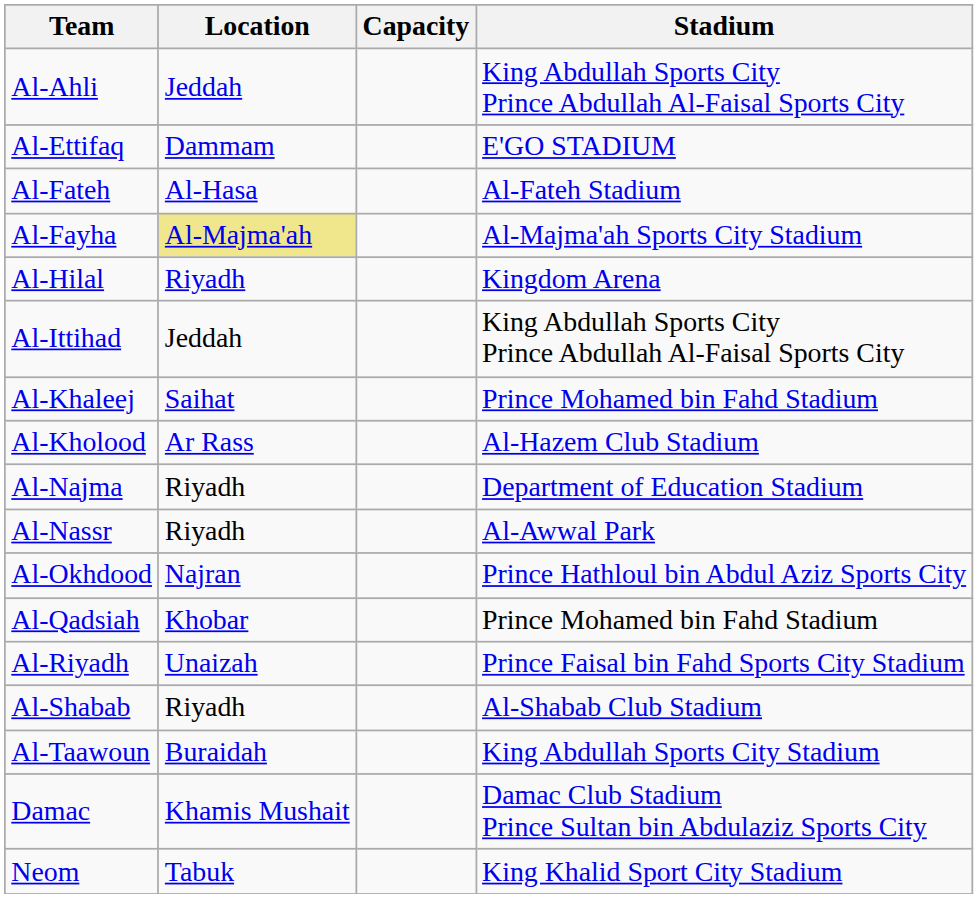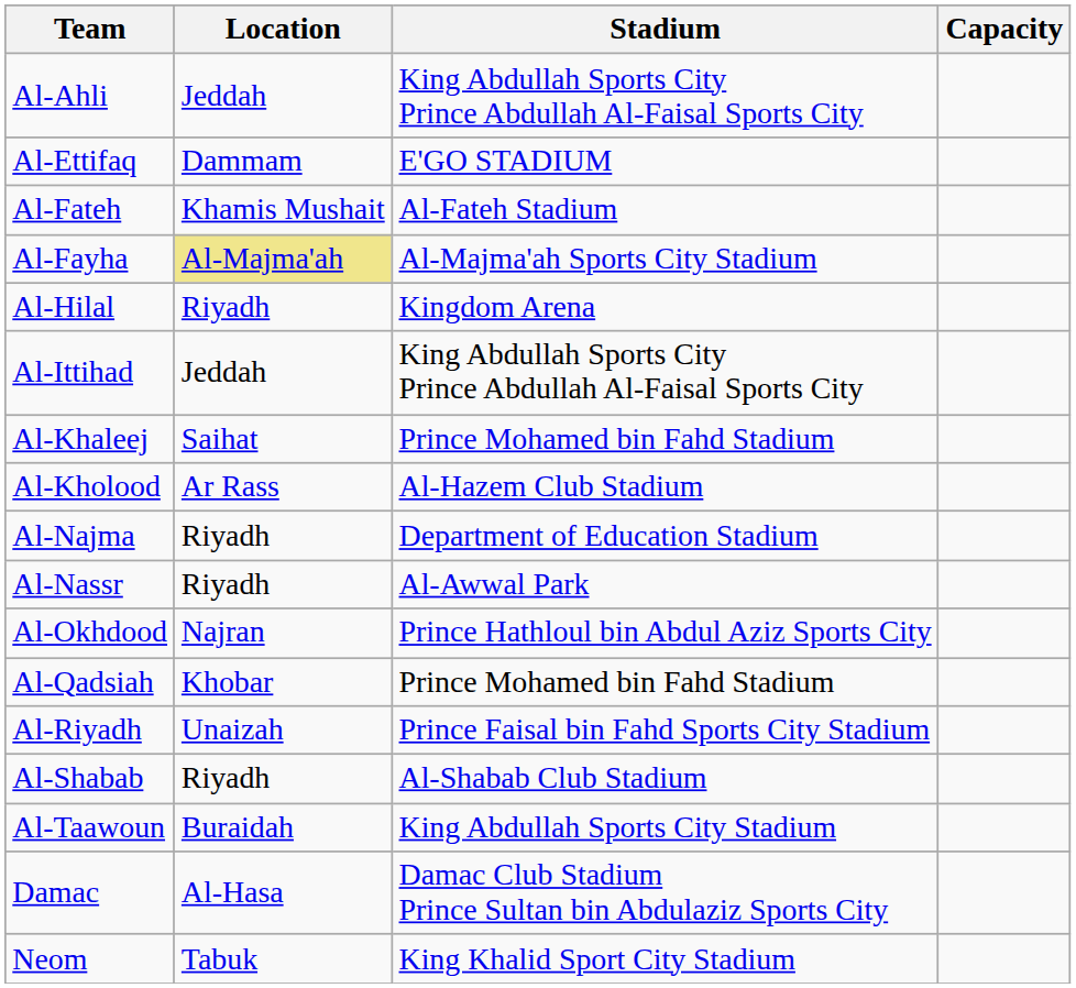columns swapped: Stadium <-> Capacity
Al-Fateh | Location: Al-Hasa -> Khamis Mushait
Damac | Location: Khamis Mushait -> Al-Hasa
